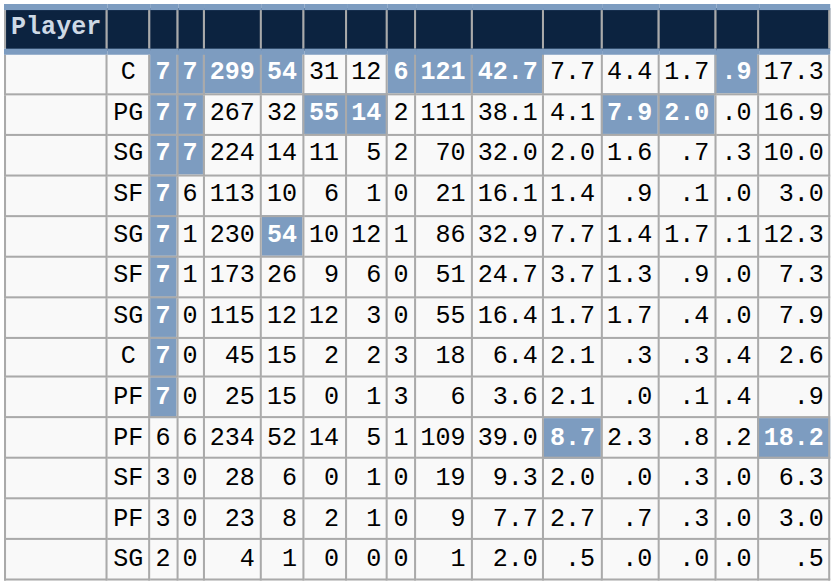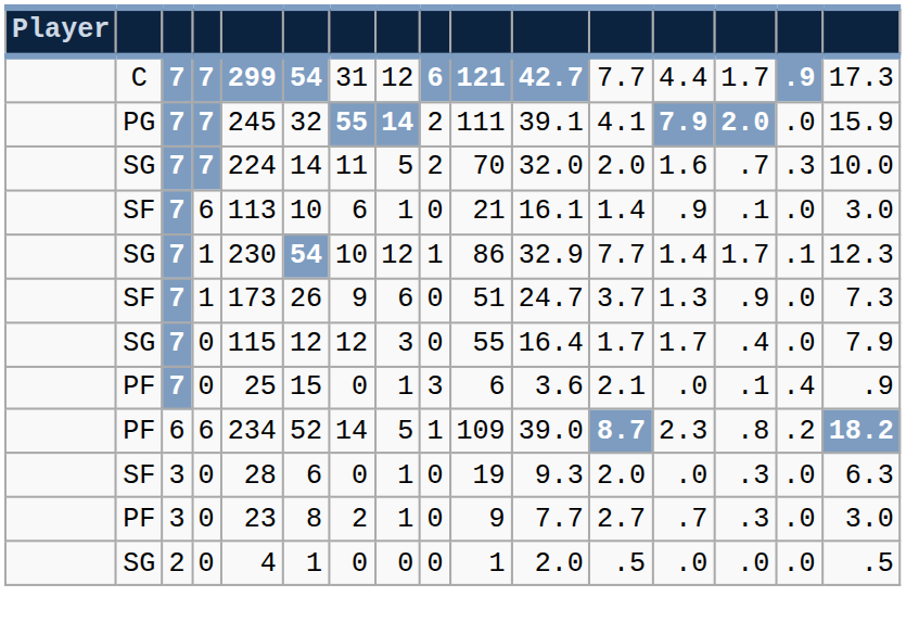PG | column 5: 267 -> 245
PG | column 11: 38.1 -> 39.1
PG | column 16: 16.9 -> 15.9
- row: C | 7 | 0 | 45 | 15 | 2 | 2 | 3 | 18 | 6.4 | 2.1 | .3 | .3 | .4 | 2.6
